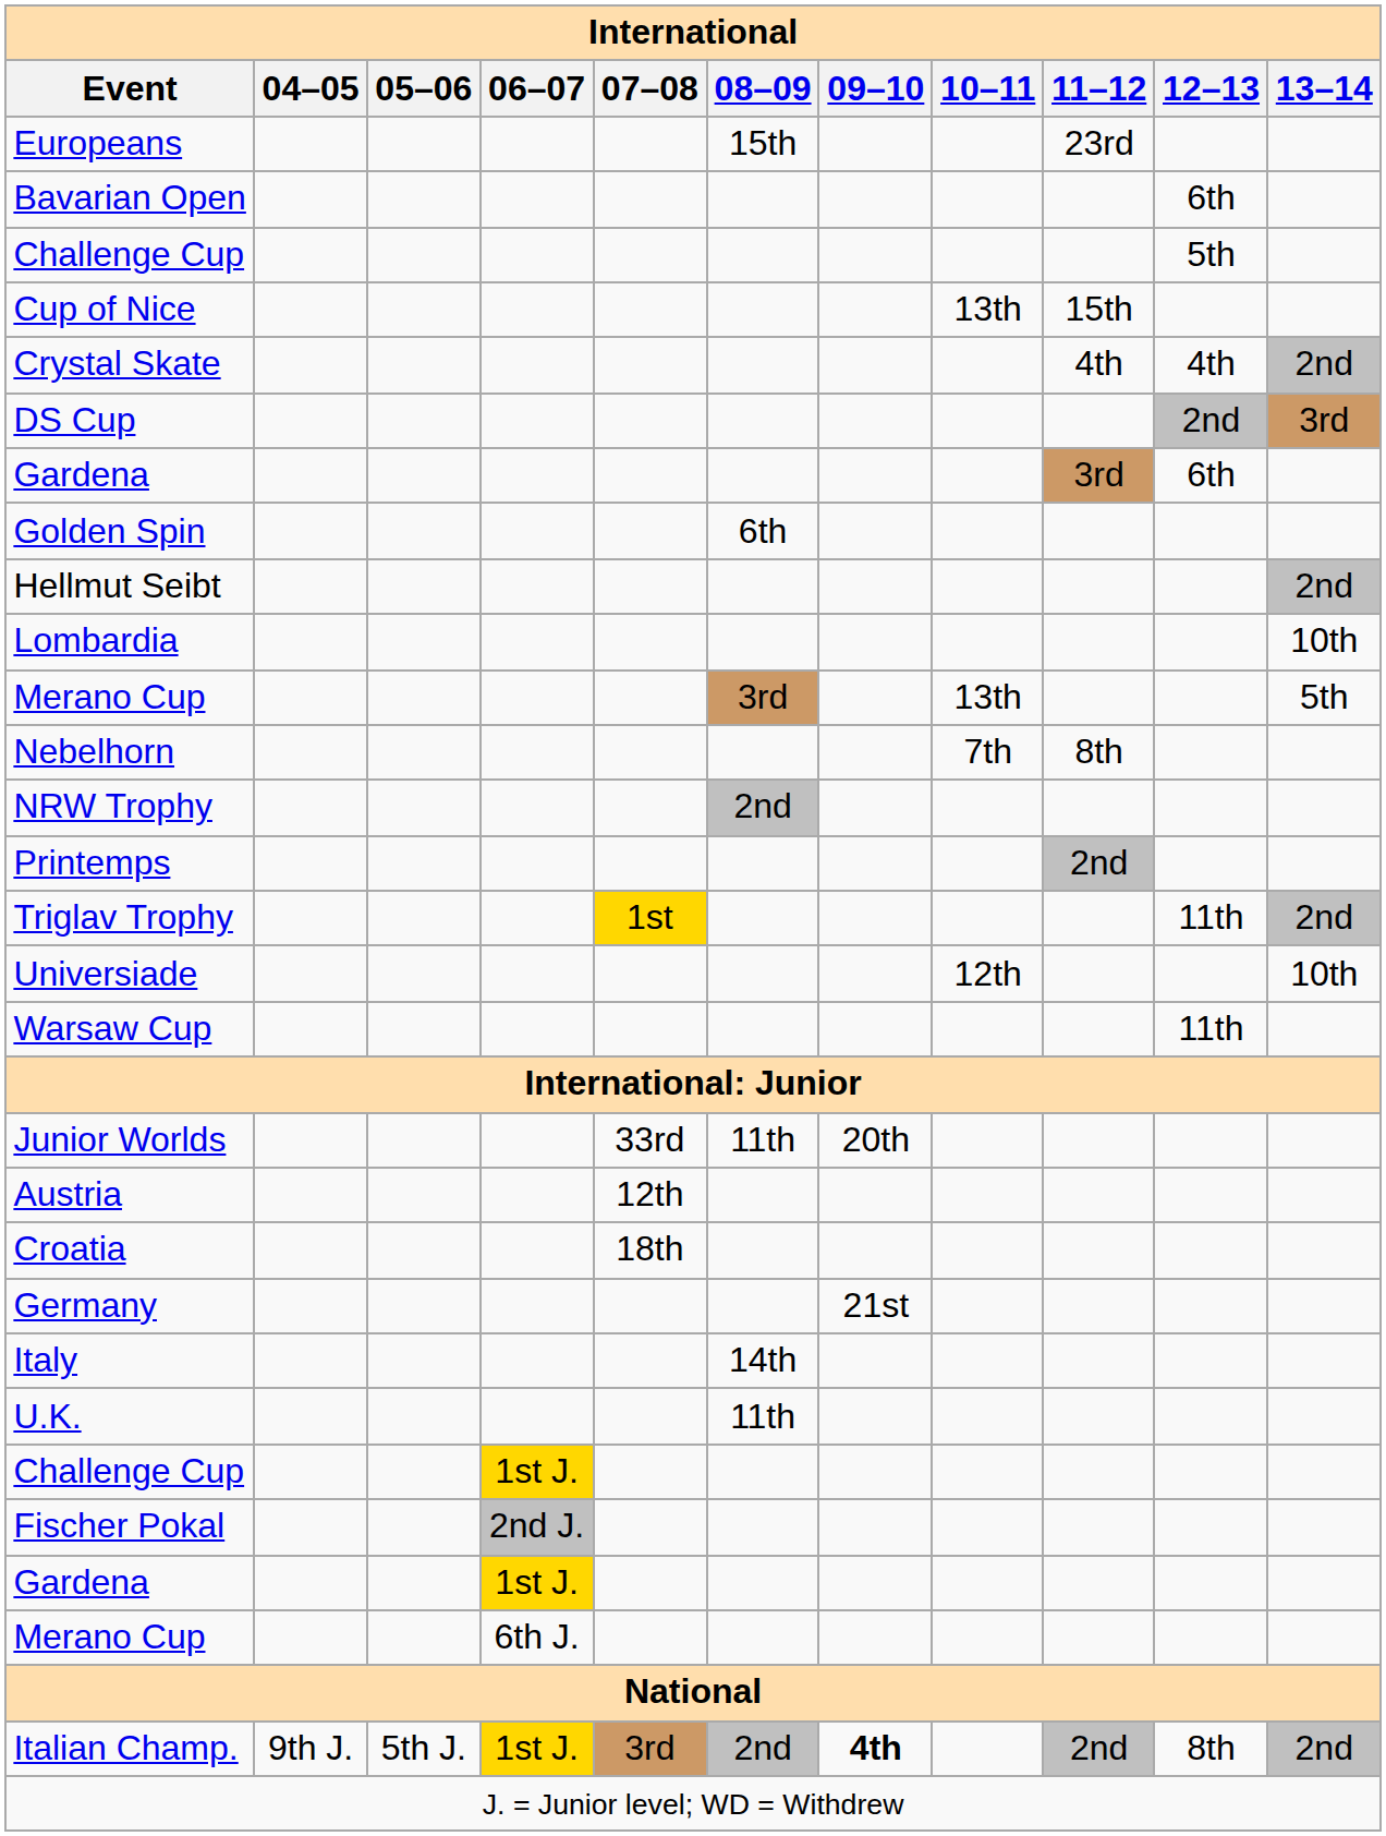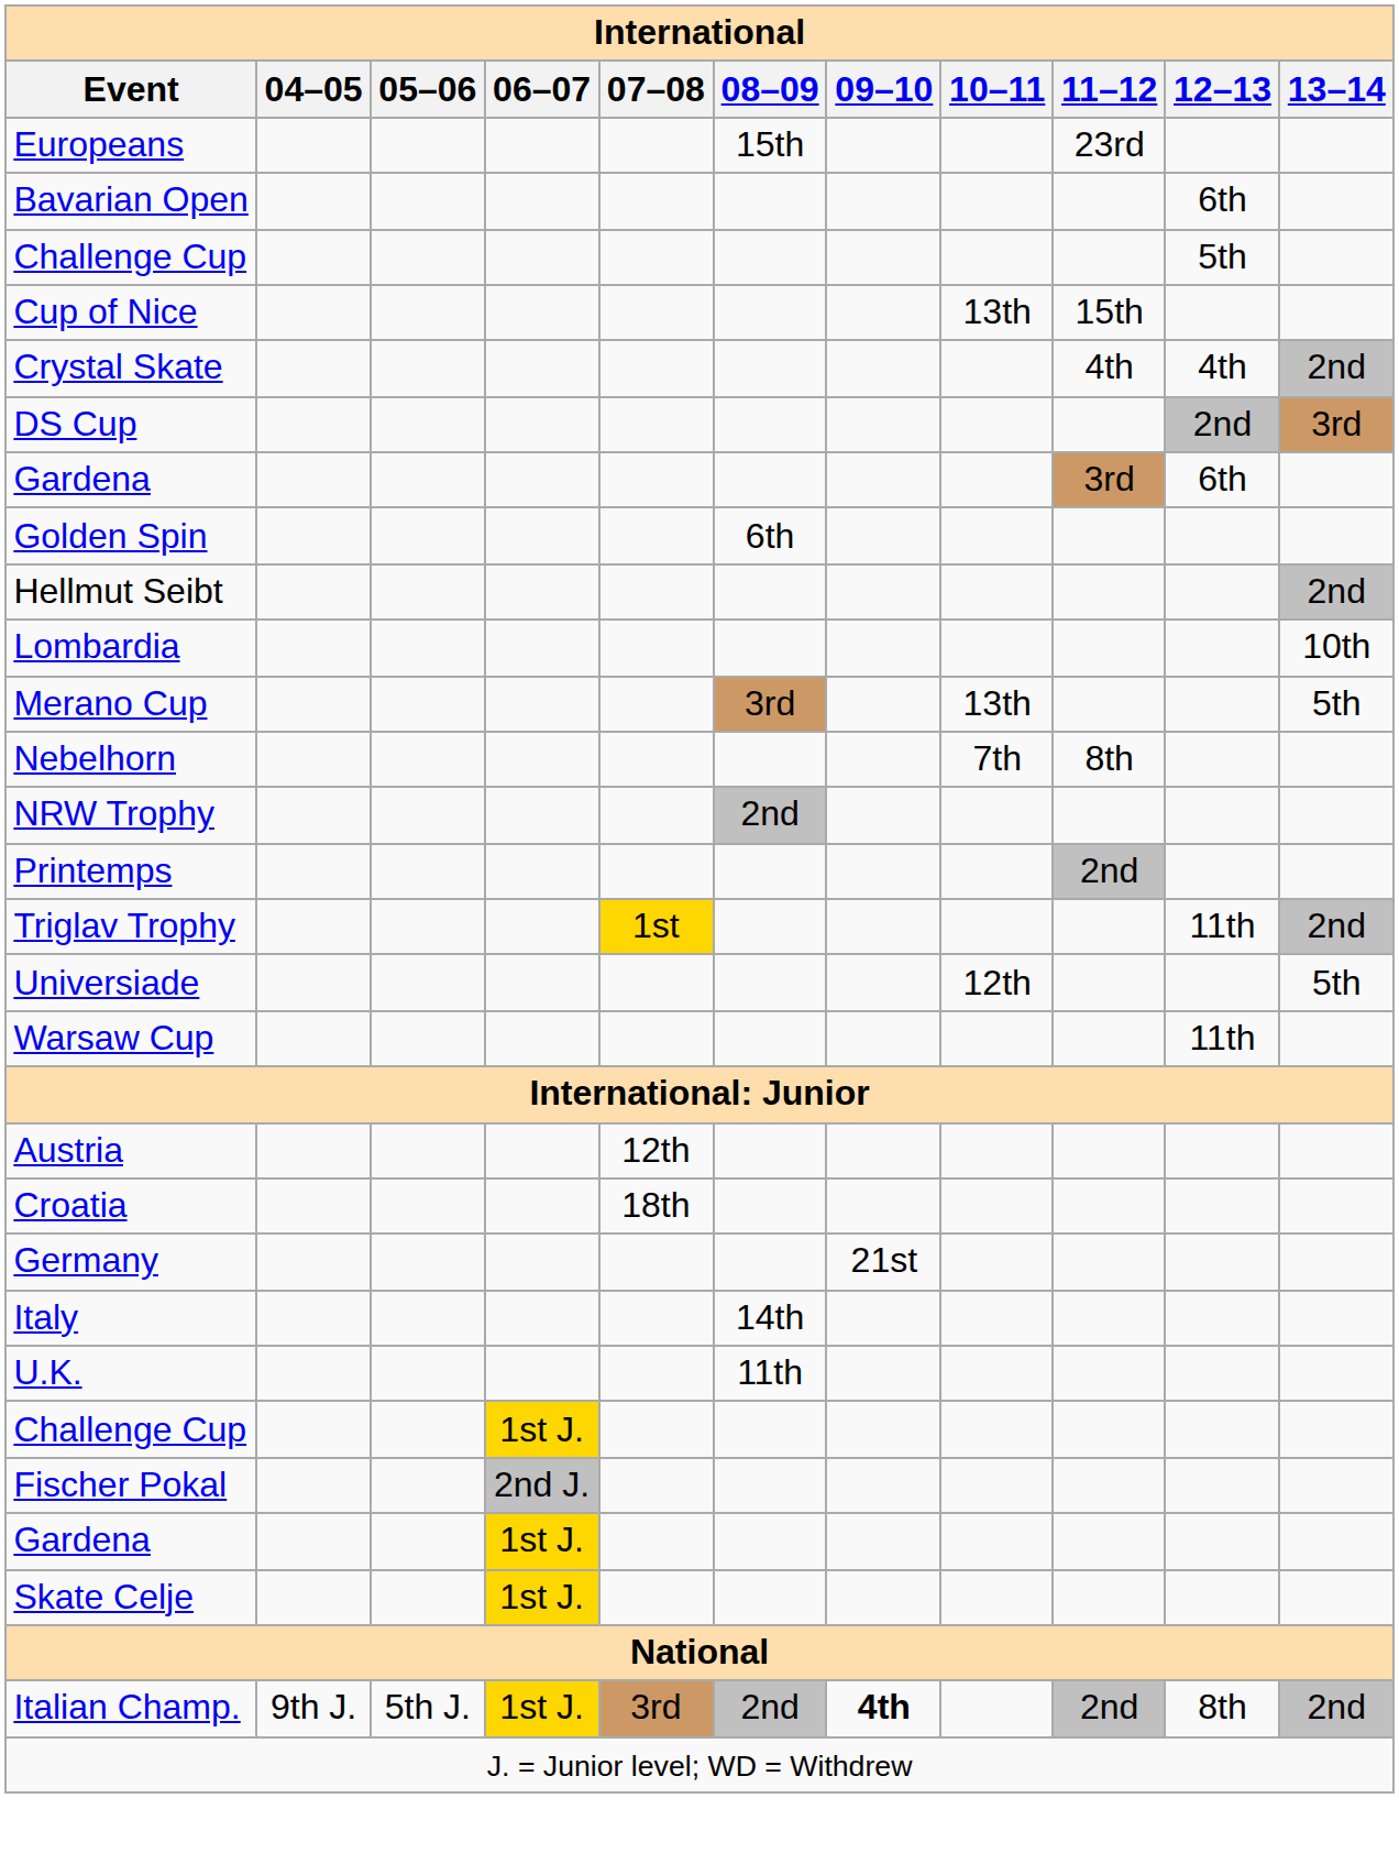Universiade | 13–14: 10th -> 5th
- row: Junior Worlds | 33rd | 11th | 20th
- row: Merano Cup | 6th J.
+ row: Skate Celje | 1st J.
